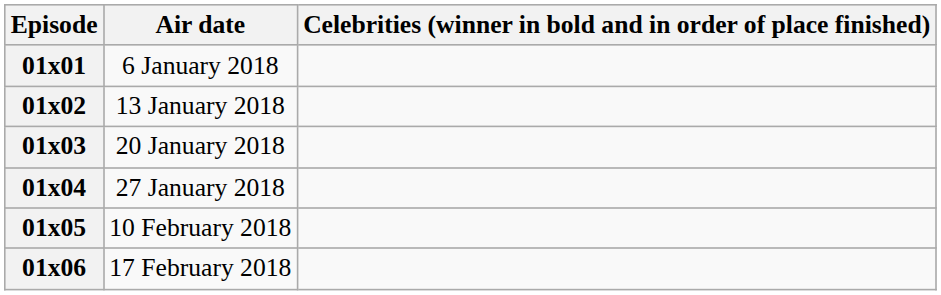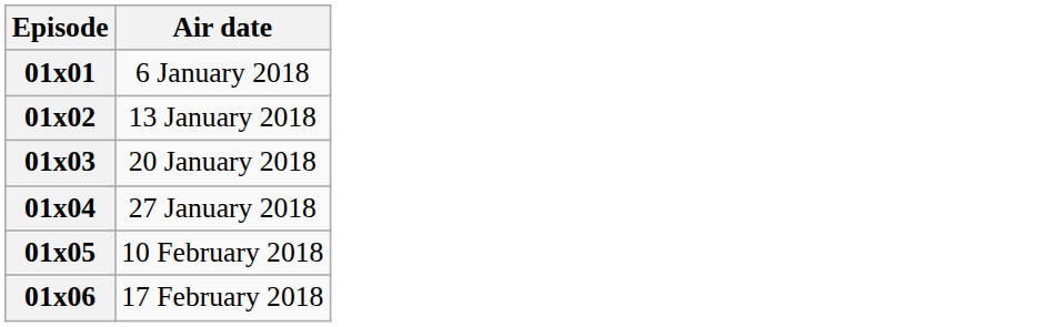- column: Celebrities (winner in bold and in order of place finished)
